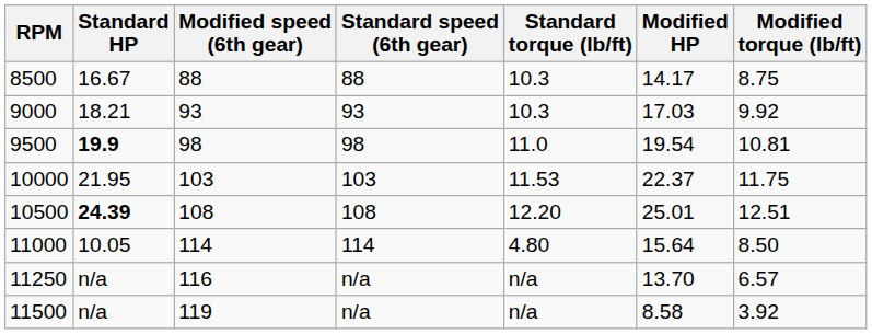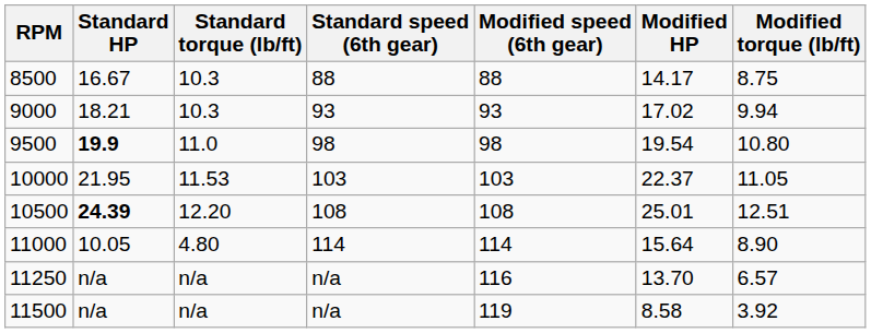columns swapped: Standard torque (lb/ft) <-> Modified speed (6th gear)
9000 | Modified HP: 17.03 -> 17.02
9000 | Modified torque (lb/ft): 9.92 -> 9.94
9500 | Modified torque (lb/ft): 10.81 -> 10.80
10000 | Modified torque (lb/ft): 11.75 -> 11.05
11000 | Modified torque (lb/ft): 8.50 -> 8.90
